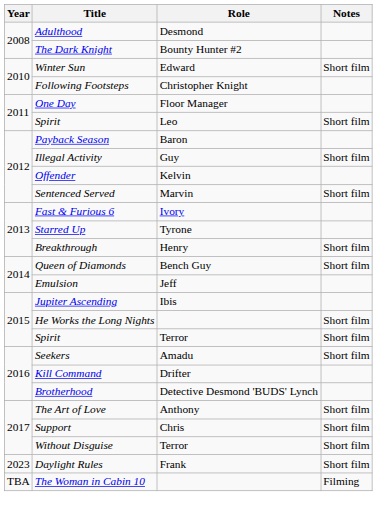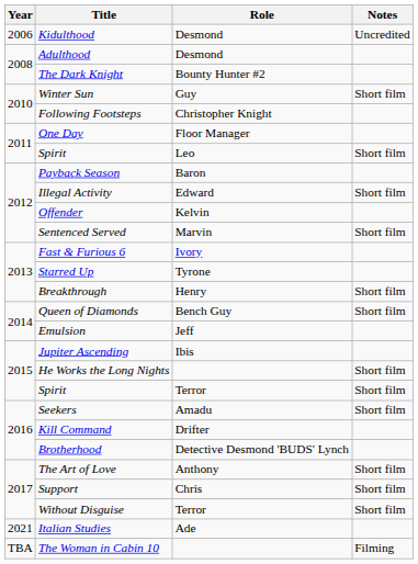+ row: 2006 | Kidulthood | Desmond | Uncredited
Winter Sun | Role: Edward -> Guy
Illegal Activity | Role: Guy -> Edward
+ row: 2021 | Italian Studies | Ade
- row: 2023 | Daylight Rules | Frank | Short film
